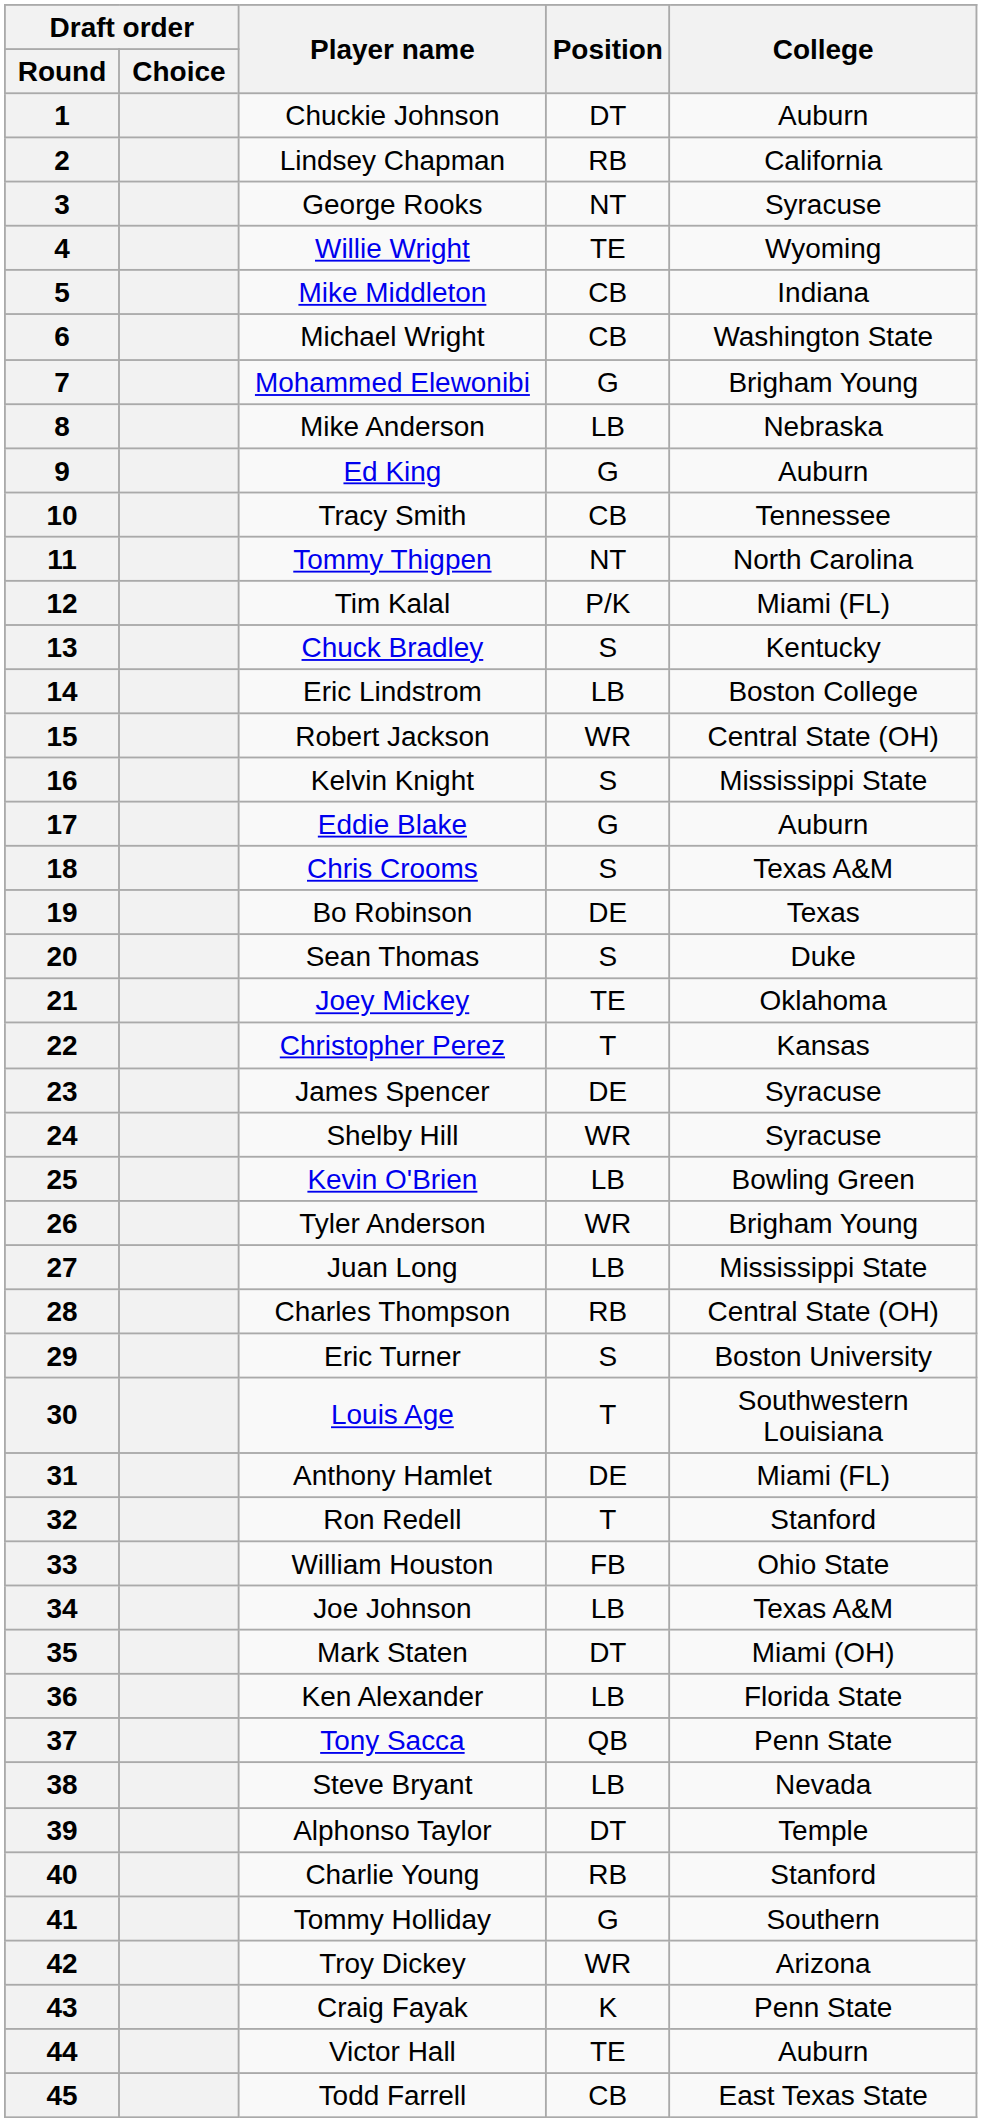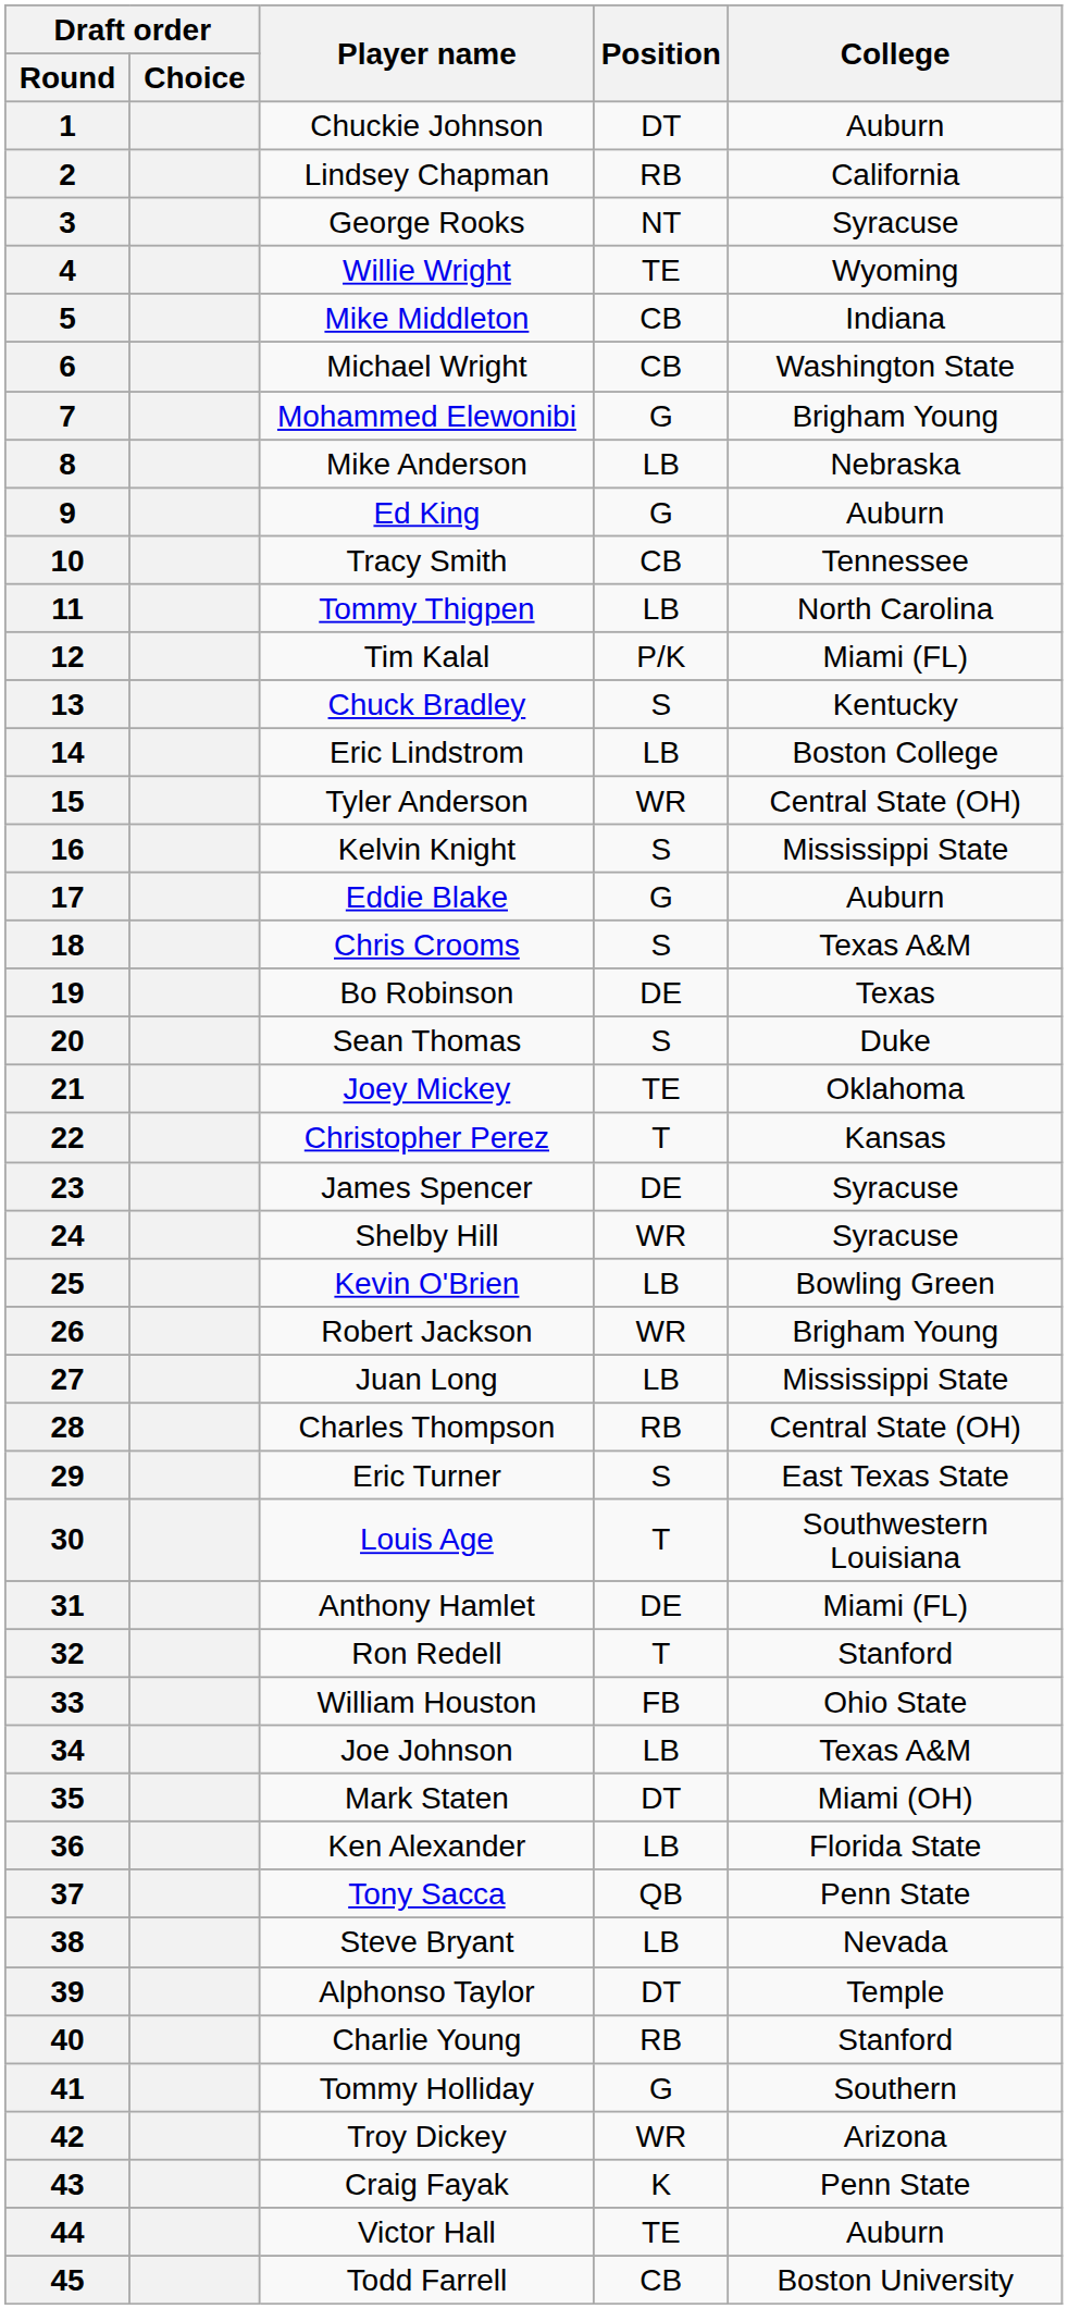11 | Position: NT -> LB
15 | Player name: Robert Jackson -> Tyler Anderson
26 | Player name: Tyler Anderson -> Robert Jackson
29 | College: Boston University -> East Texas State
45 | College: East Texas State -> Boston University
